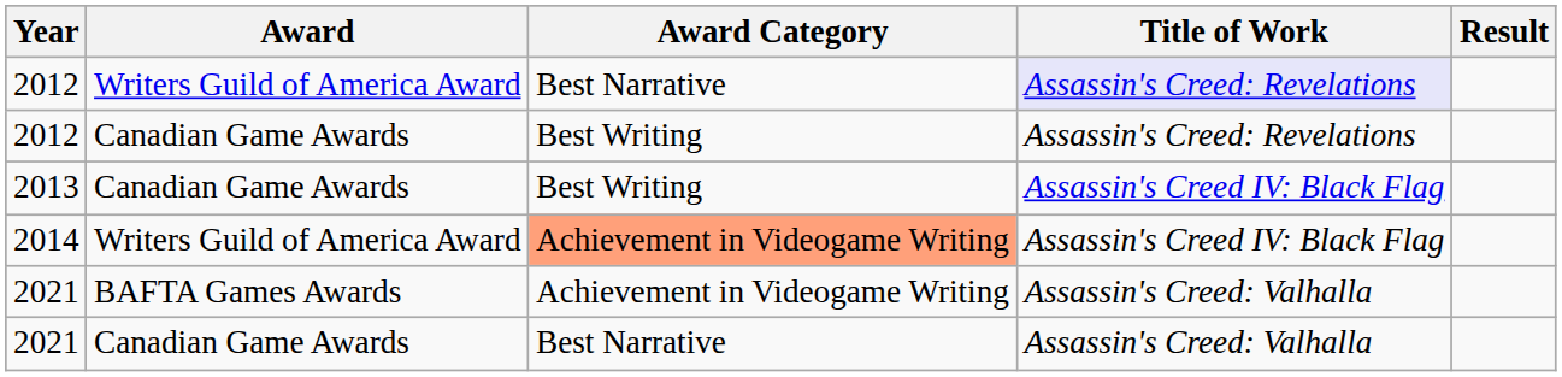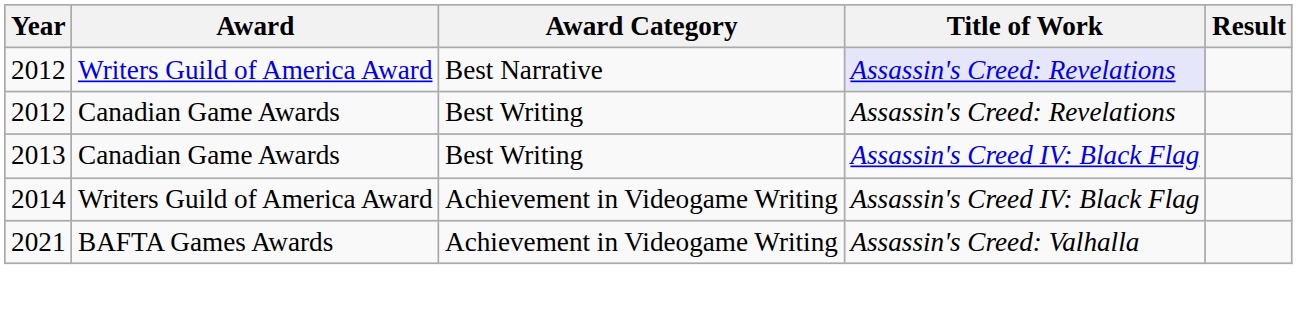2014 | Award Category: lightsalmon background -> no background
- row: 2021 | Canadian Game Awards | Best Narrative | Assassin's Creed: Valhalla
